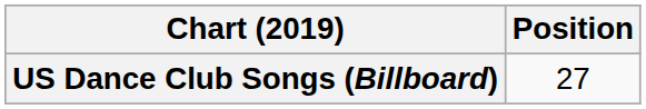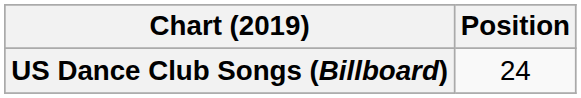US Dance Club Songs (Billboard) | Position: 27 -> 24
